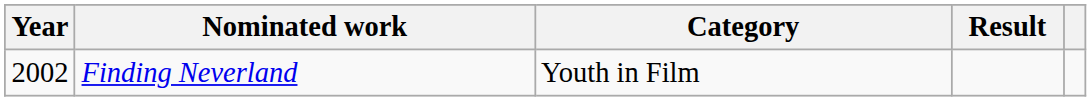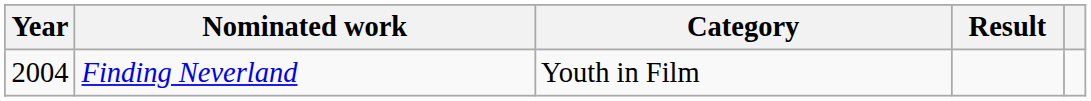Finding Neverland | Year: 2002 -> 2004
